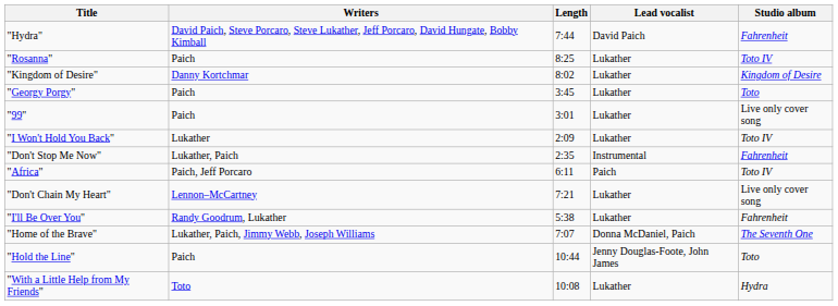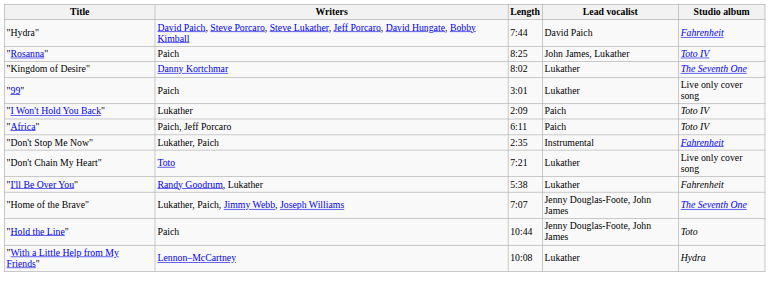"Rosanna" | Lead vocalist: Lukather -> John James, Lukather
"Kingdom of Desire" | Studio album: Kingdom of Desire -> The Seventh One
- row: "Georgy Porgy" | Paich | 3:45 | Lukather | Toto
"I Won't Hold You Back" | Lead vocalist: Lukather -> Paich
rows swapped: "Don't Stop Me Now" <-> "Africa"
"Don't Chain My Heart" | Writers: Lennon–McCartney -> Toto
"Home of the Brave" | Lead vocalist: Donna McDaniel, Paich -> Jenny Douglas-Foote, John James
"With a Little Help from My Friends" | Writers: Toto -> Lennon–McCartney
